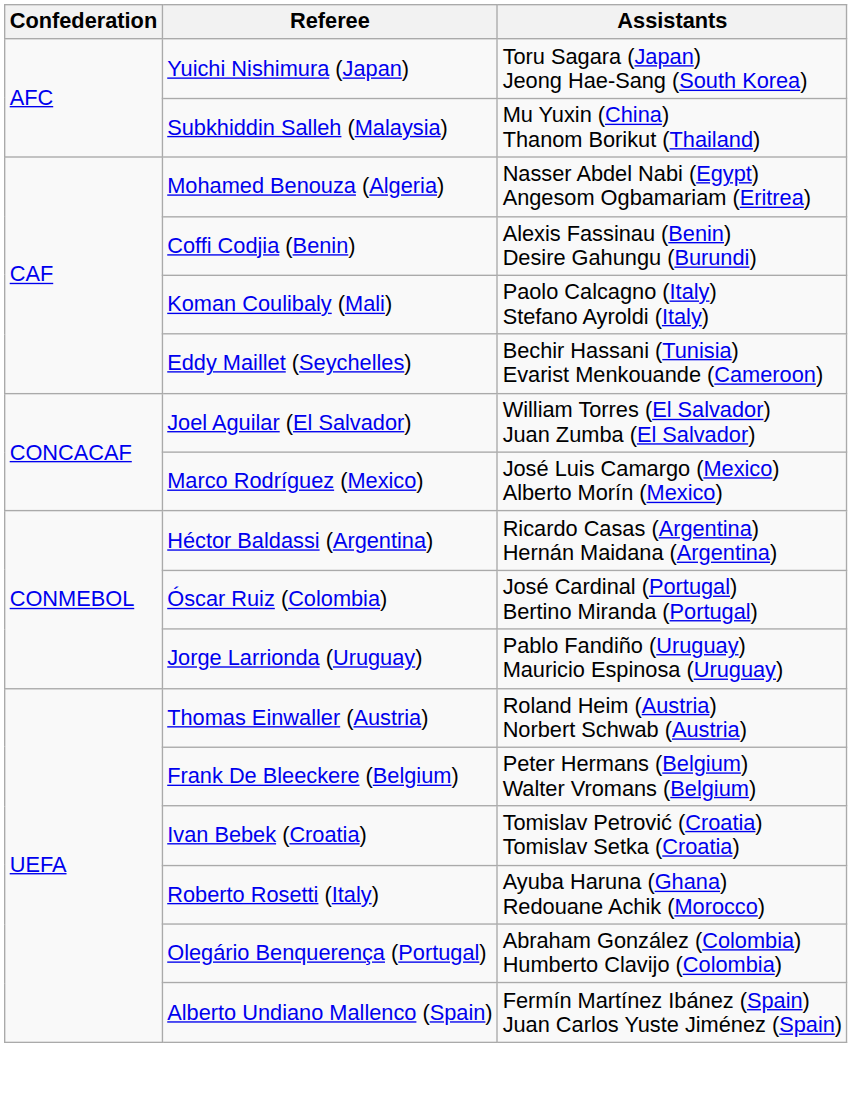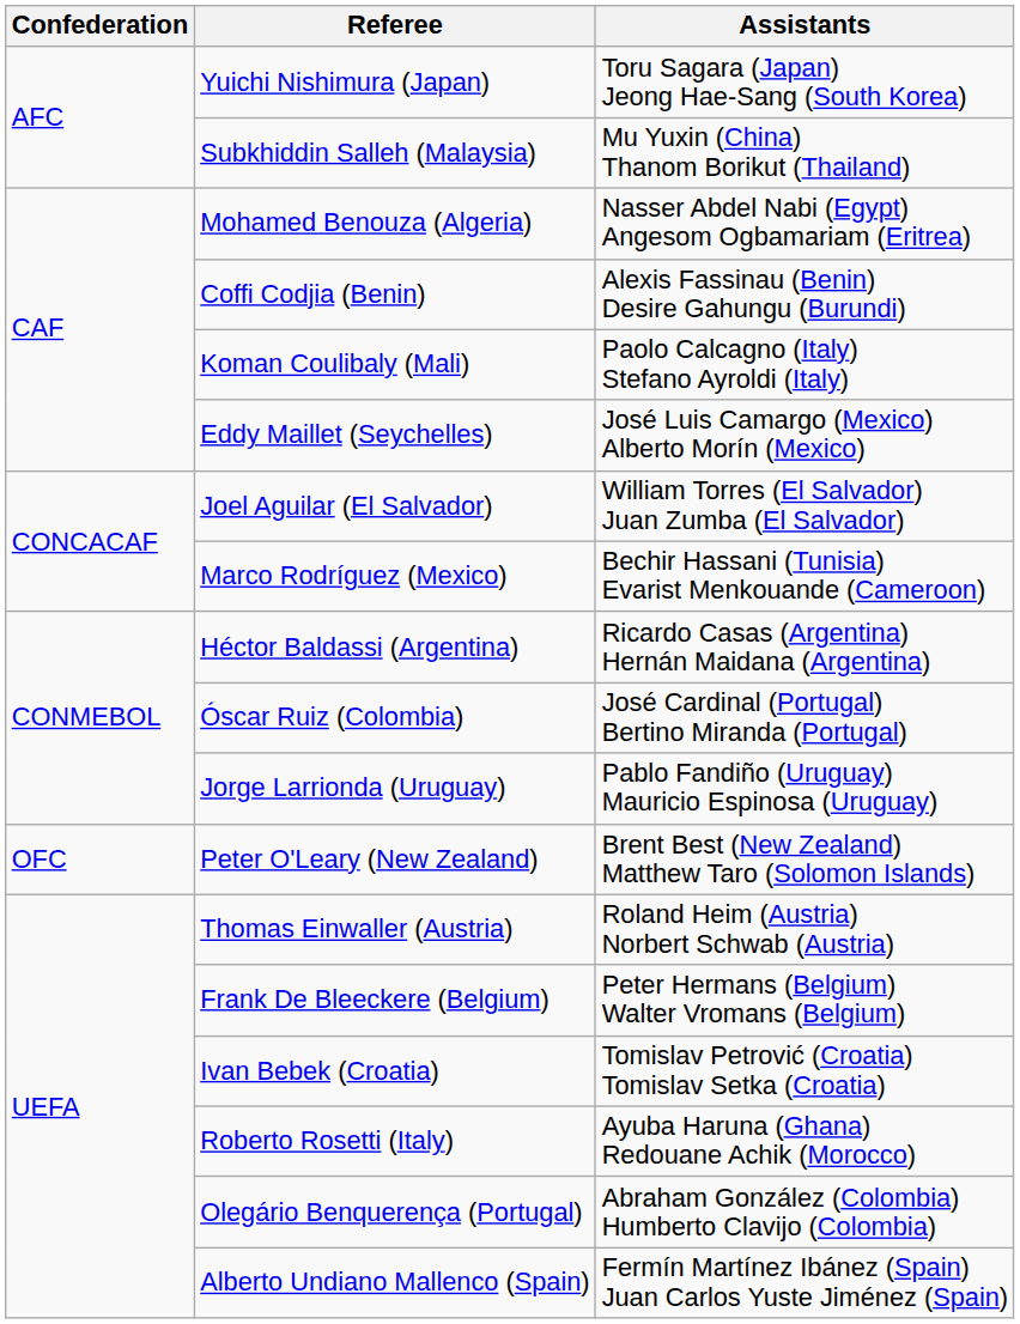Eddy Maillet (Seychelles) | Assistants: Bechir Hassani (Tunisia) Evarist Menkouande (Cameroon) -> José Luis Camargo (Mexico) Alberto Morín (Mexico)
Marco Rodríguez (Mexico) | Assistants: José Luis Camargo (Mexico) Alberto Morín (Mexico) -> Bechir Hassani (Tunisia) Evarist Menkouande (Cameroon)
+ row: OFC | Peter O'Leary (New Zealand) | Brent Best (New Zealand) Matthew Taro (Solomon Islands)
